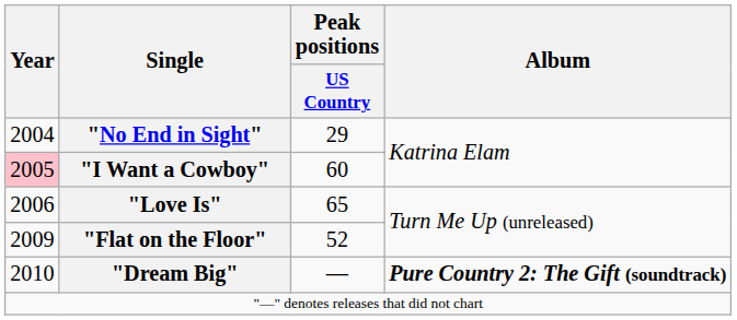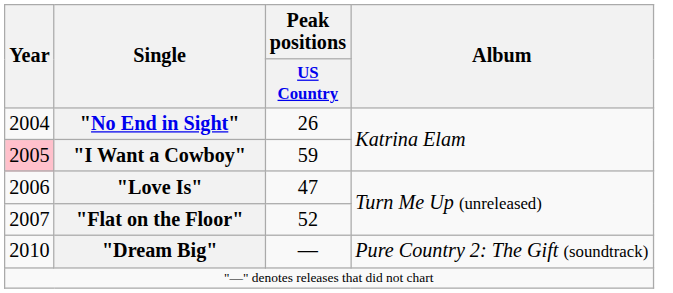"No End in Sight" | Peak positions / US Country: 29 -> 26
"I Want a Cowboy" | Peak positions / US Country: 60 -> 59
"Love Is" | Peak positions / US Country: 65 -> 47
"Flat on the Floor" | Year: 2009 -> 2007
"Dream Big" | Album: bold -> normal
